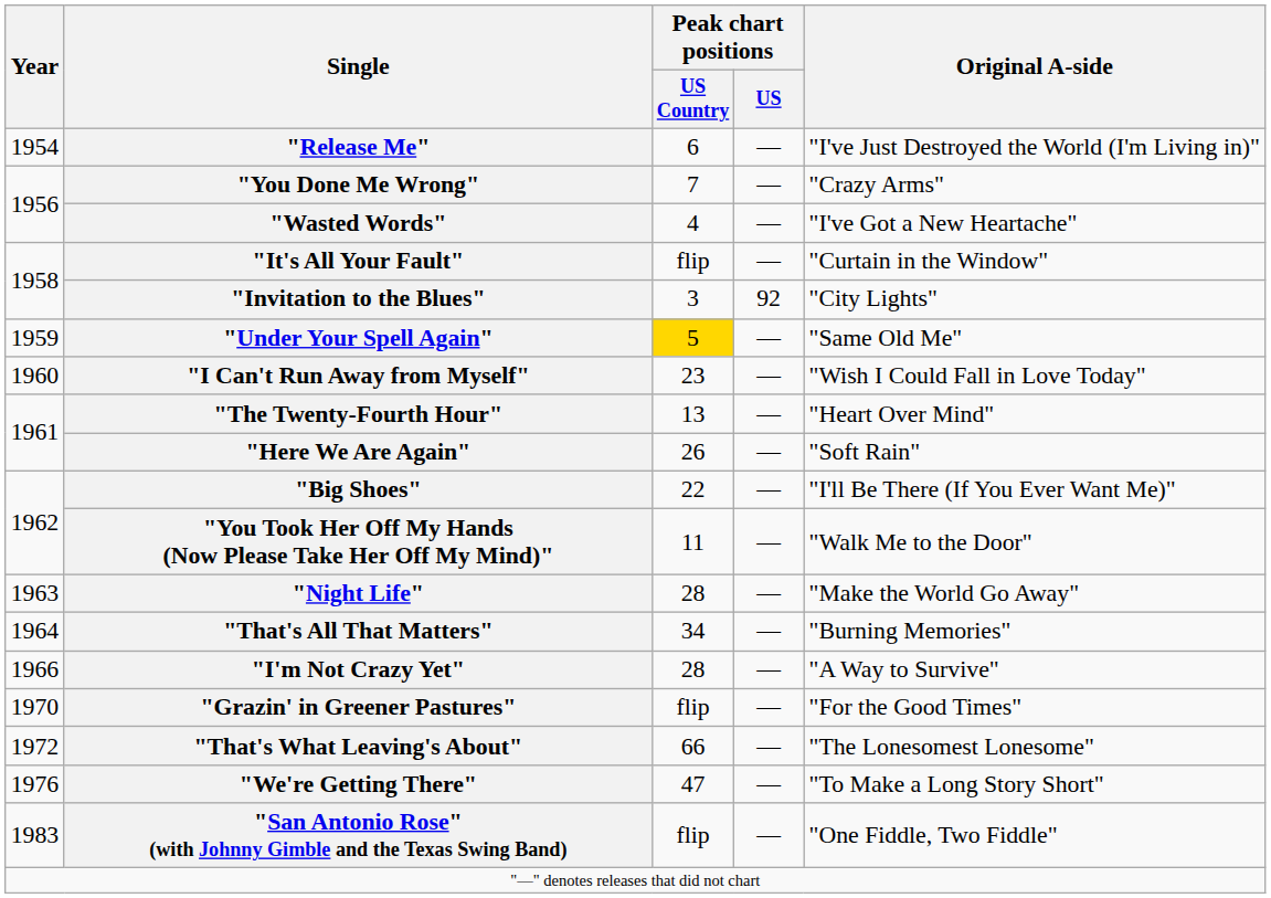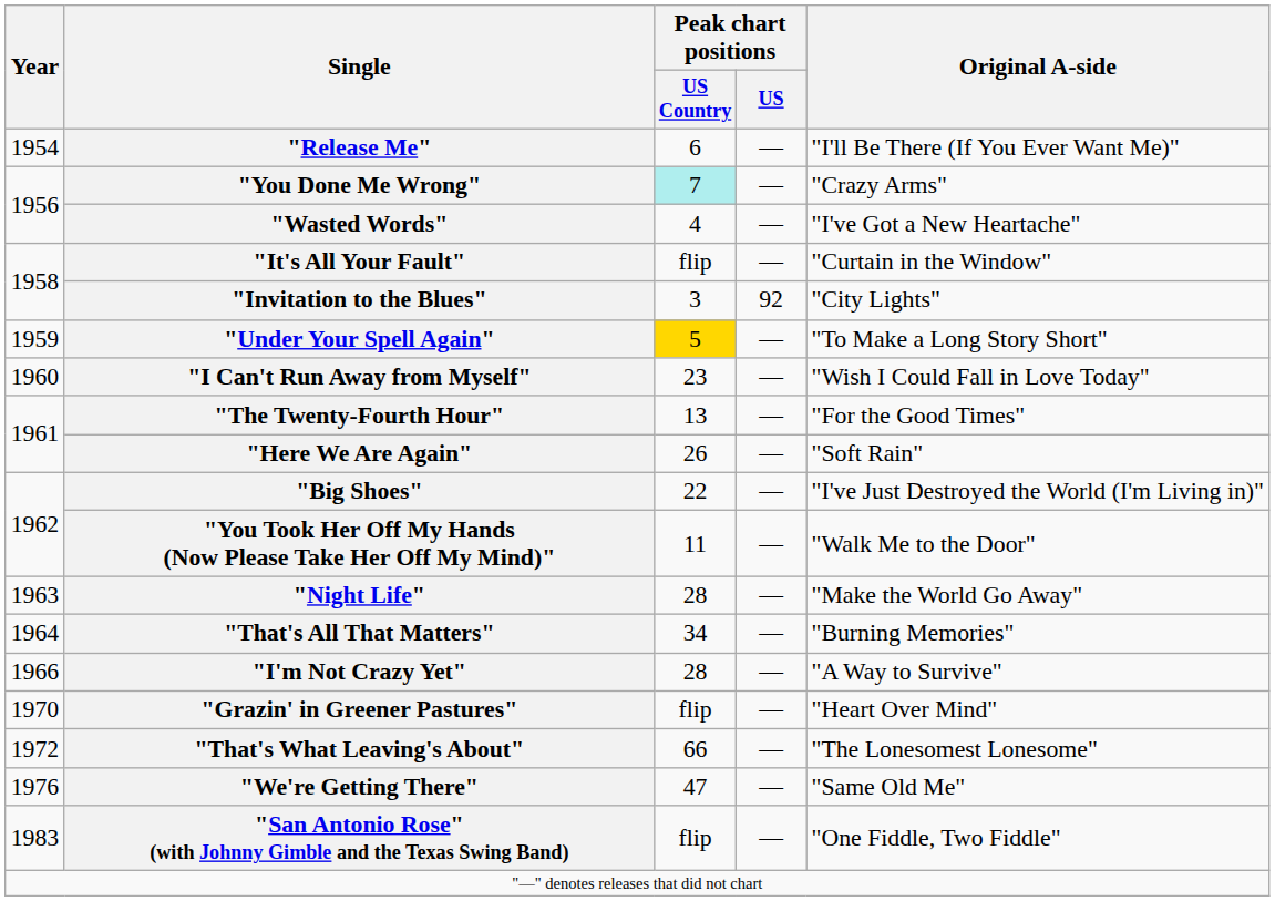"Release Me" | Original A-side: "I've Just Destroyed the World (I'm Living in)" -> "I'll Be There (If You Ever Want Me)"
"You Done Me Wrong" | Peak chart positions / US Country: no background -> paleturquoise background
"Under Your Spell Again" | Original A-side: "Same Old Me" -> "To Make a Long Story Short"
"The Twenty-Fourth Hour" | Original A-side: "Heart Over Mind" -> "For the Good Times"
"Big Shoes" | Original A-side: "I'll Be There (If You Ever Want Me)" -> "I've Just Destroyed the World (I'm Living in)"
"Grazin' in Greener Pastures" | Original A-side: "For the Good Times" -> "Heart Over Mind"
"We're Getting There" | Original A-side: "To Make a Long Story Short" -> "Same Old Me"
